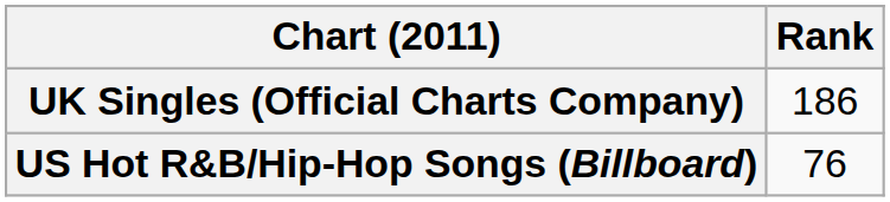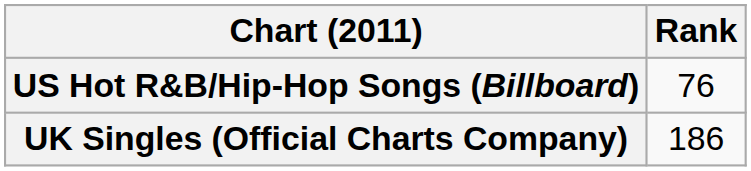rows swapped: UK Singles (Official Charts Company) <-> US Hot R&B/Hip-Hop Songs (Billboard)
